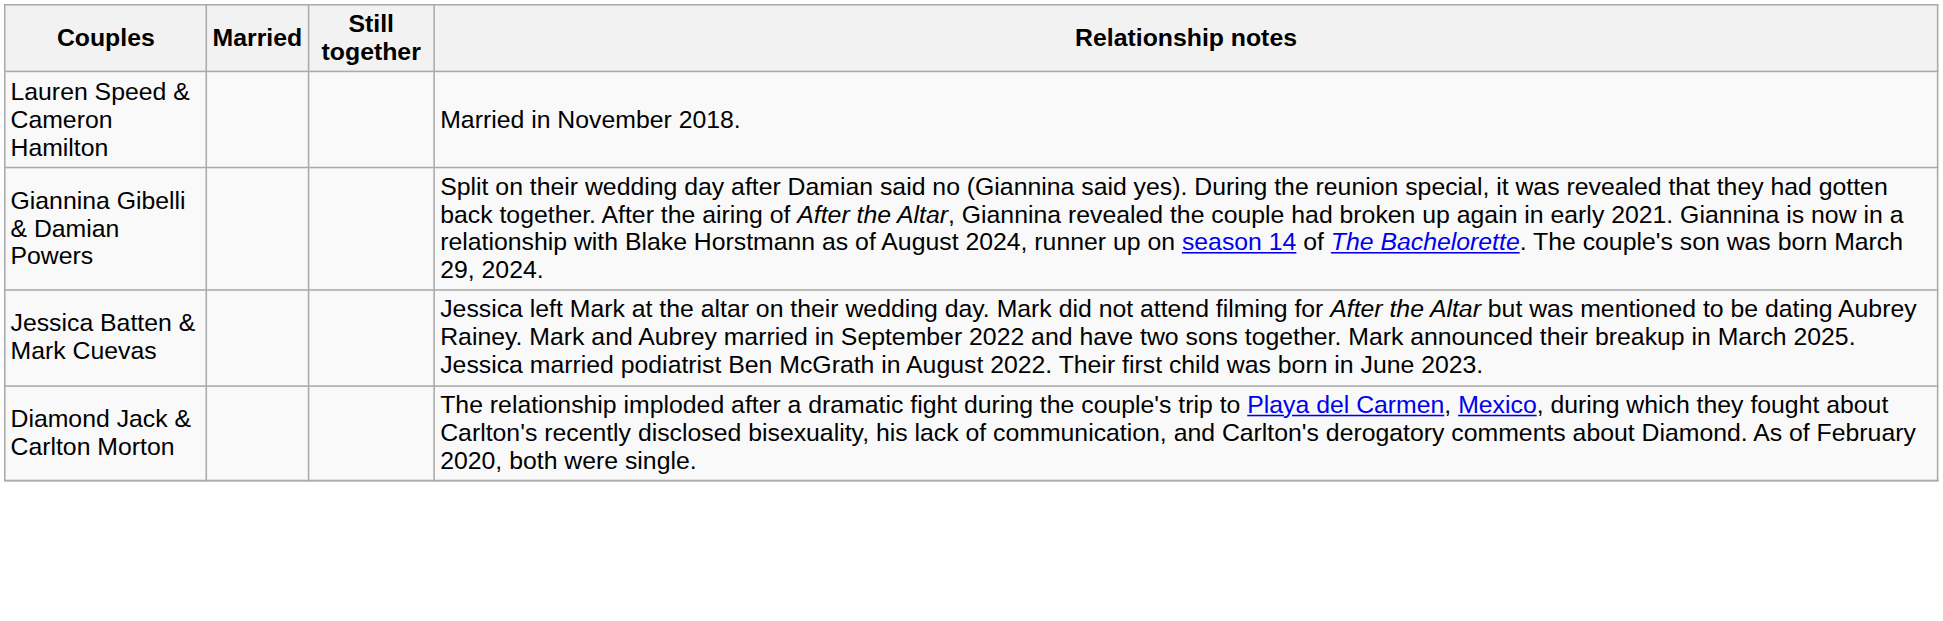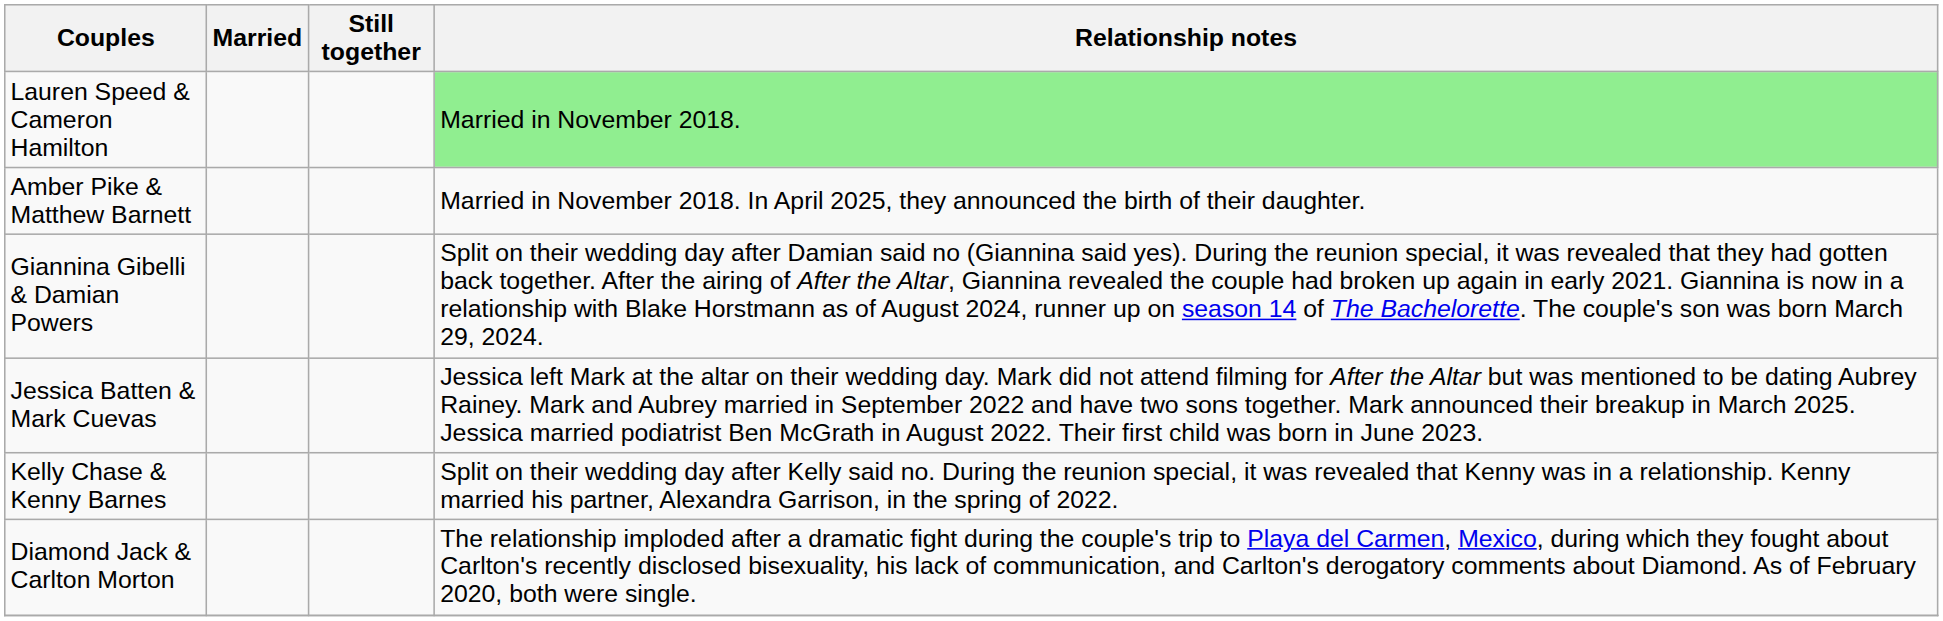Lauren Speed & Cameron Hamilton | Relationship notes: no background -> lightgreen background
+ row: Amber Pike & Matthew Barnett | Married in November 2018. In April 2025, they announced the birth of their daughter.
+ row: Kelly Chase & Kenny Barnes | Split on their wedding day after Kelly said no. During the reunion special, it was revealed that Kenny was in a relationship. Kenny married his partner, Alexandra Garrison, in the spring of 2022.
